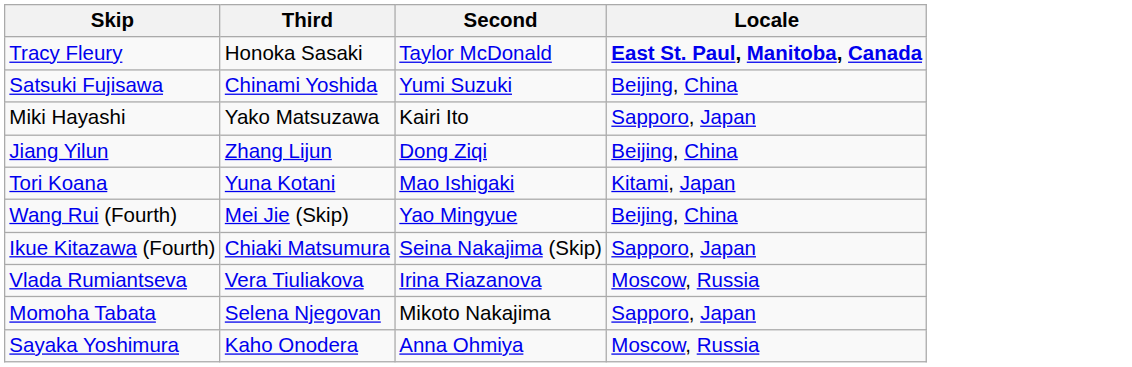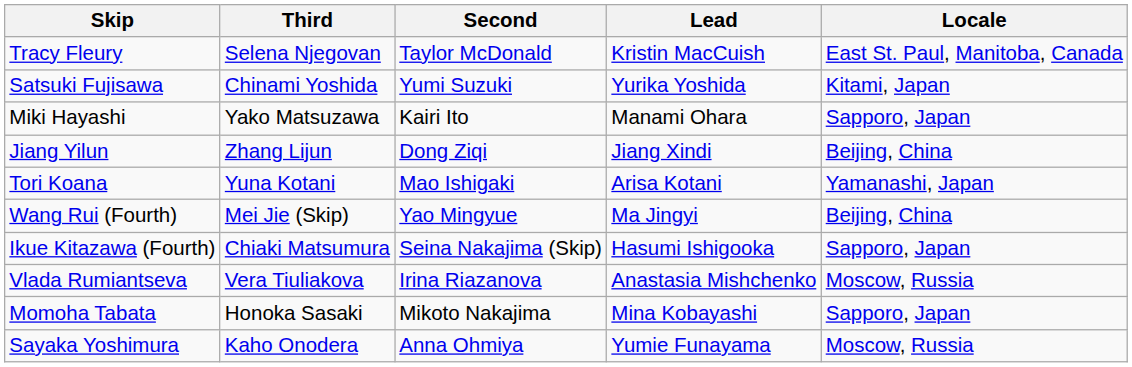+ column: Lead | Kristin MacCuish | Yurika Yoshida | Manami Ohara | Jiang Xindi | Arisa Kotani | Ma Jingyi | Hasumi Ishigooka | Anastasia Mishchenko | Mina Kobayashi | Yumie Funayama
Tracy Fleury | Third: Honoka Sasaki -> Selena Njegovan
Tracy Fleury | Locale: bold -> normal
Satsuki Fujisawa | Locale: Beijing, China -> Kitami, Japan
Tori Koana | Locale: Kitami, Japan -> Yamanashi, Japan
Momoha Tabata | Third: Selena Njegovan -> Honoka Sasaki
